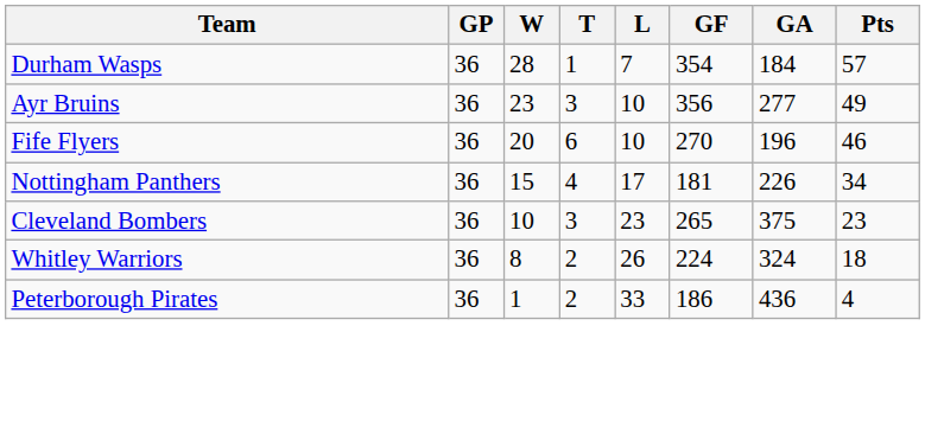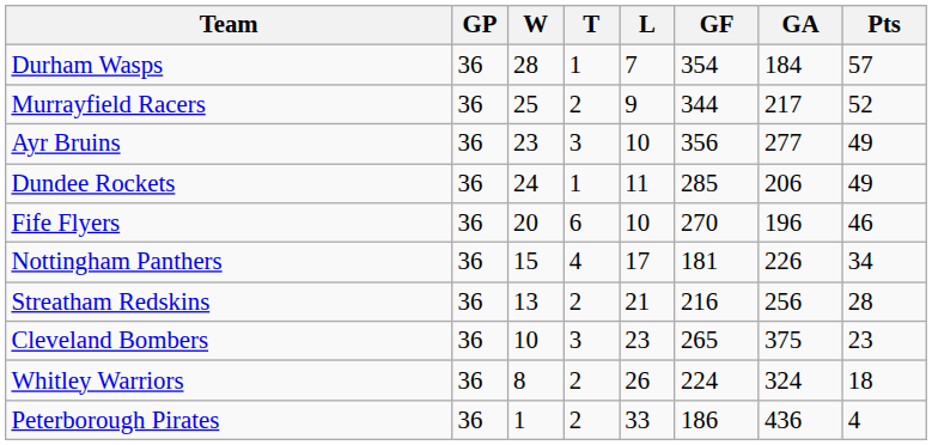+ row: Murrayfield Racers | 36 | 25 | 2 | 9 | 344 | 217 | 52
+ row: Dundee Rockets | 36 | 24 | 1 | 11 | 285 | 206 | 49
+ row: Streatham Redskins | 36 | 13 | 2 | 21 | 216 | 256 | 28
